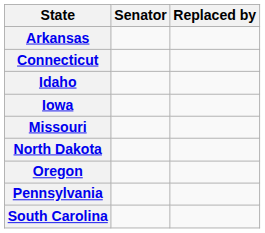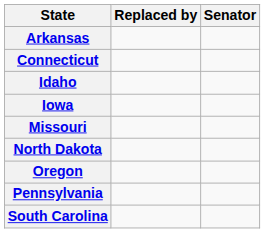columns swapped: Senator <-> Replaced by
